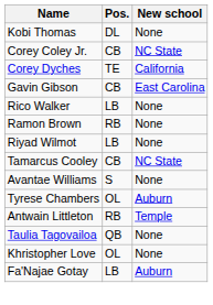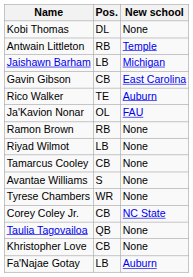rows swapped: Corey Coley Jr. <-> Antwain Littleton
- row: Corey Dyches | TE | California
+ row: Jaishawn Barham | LB | Michigan
Rico Walker | Pos.: LB -> TE
Rico Walker | New school: None -> Auburn
+ row: Ja'Kavion Nonar | OL | FAU
Tamarcus Cooley | New school: NC State -> None
Tyrese Chambers | Pos.: OL -> WR
Tyrese Chambers | New school: Auburn -> None
Khristopher Love | Pos.: OL -> CB
